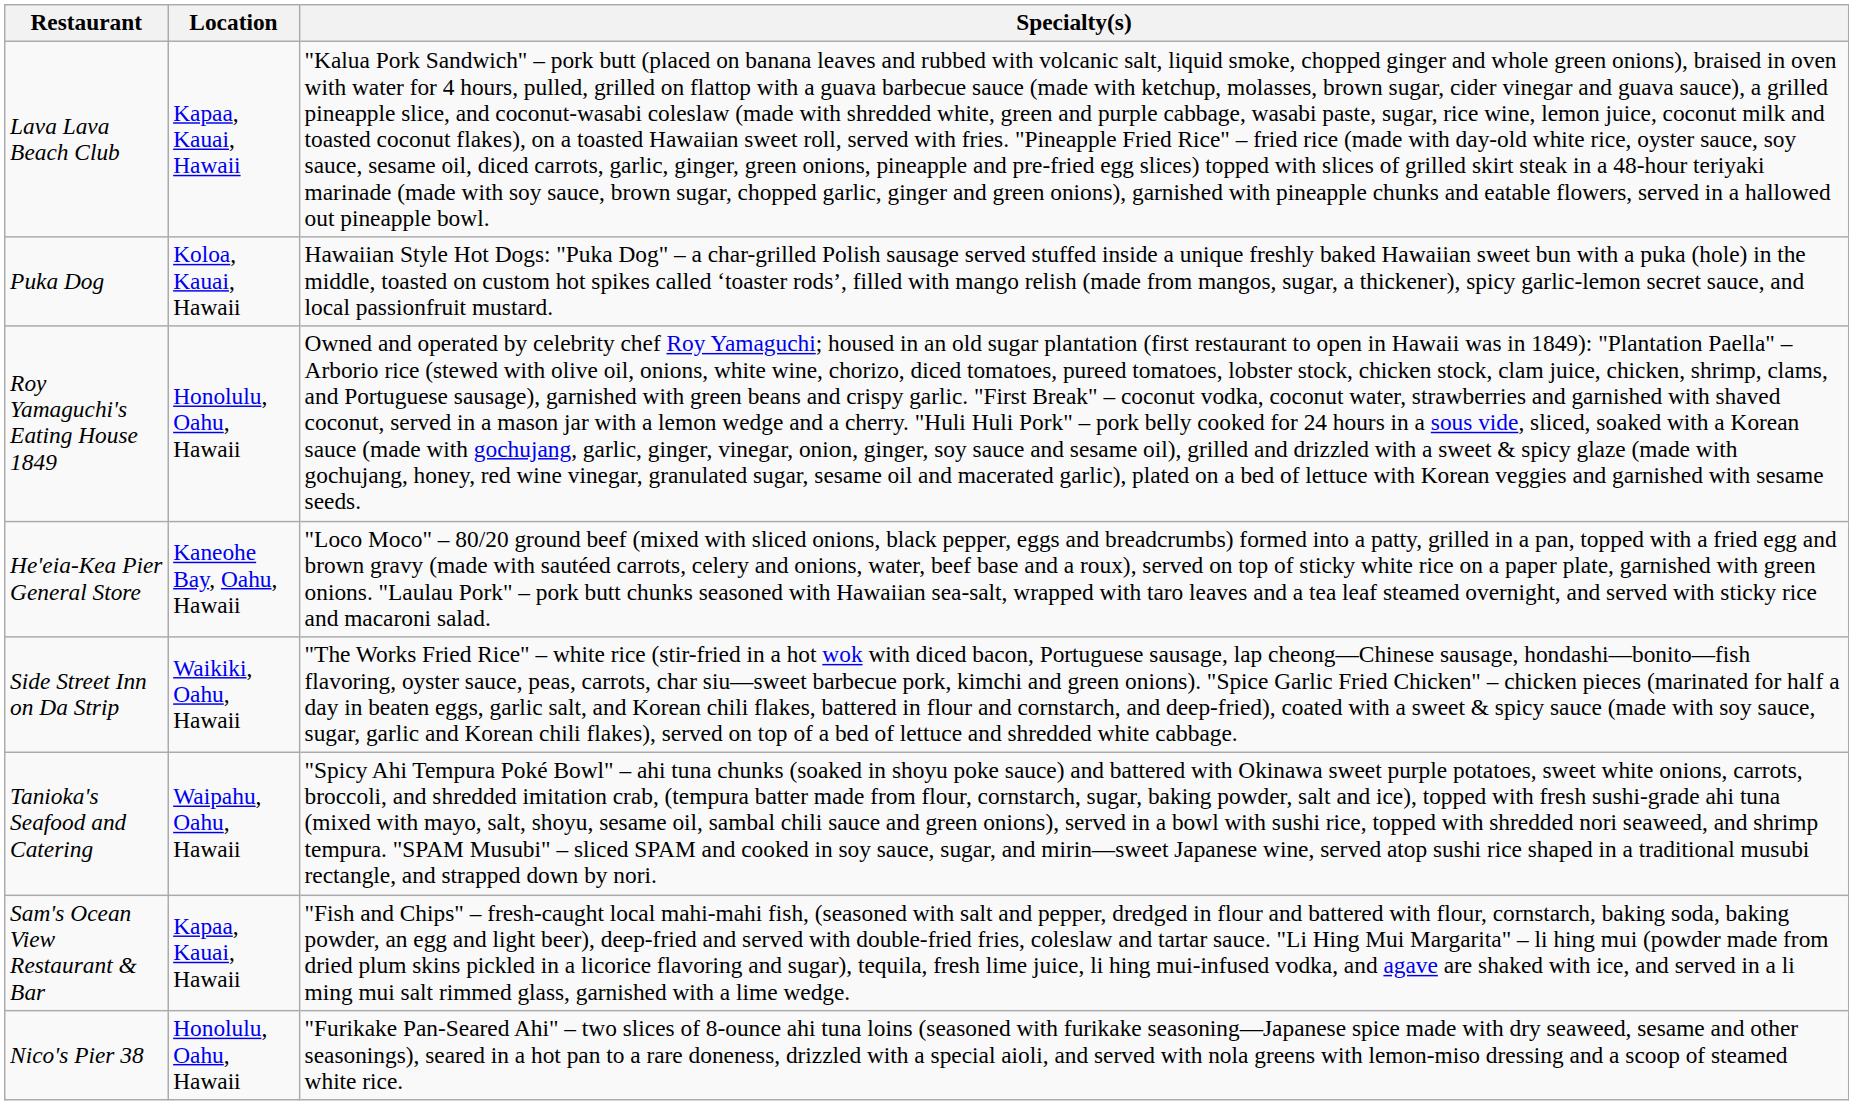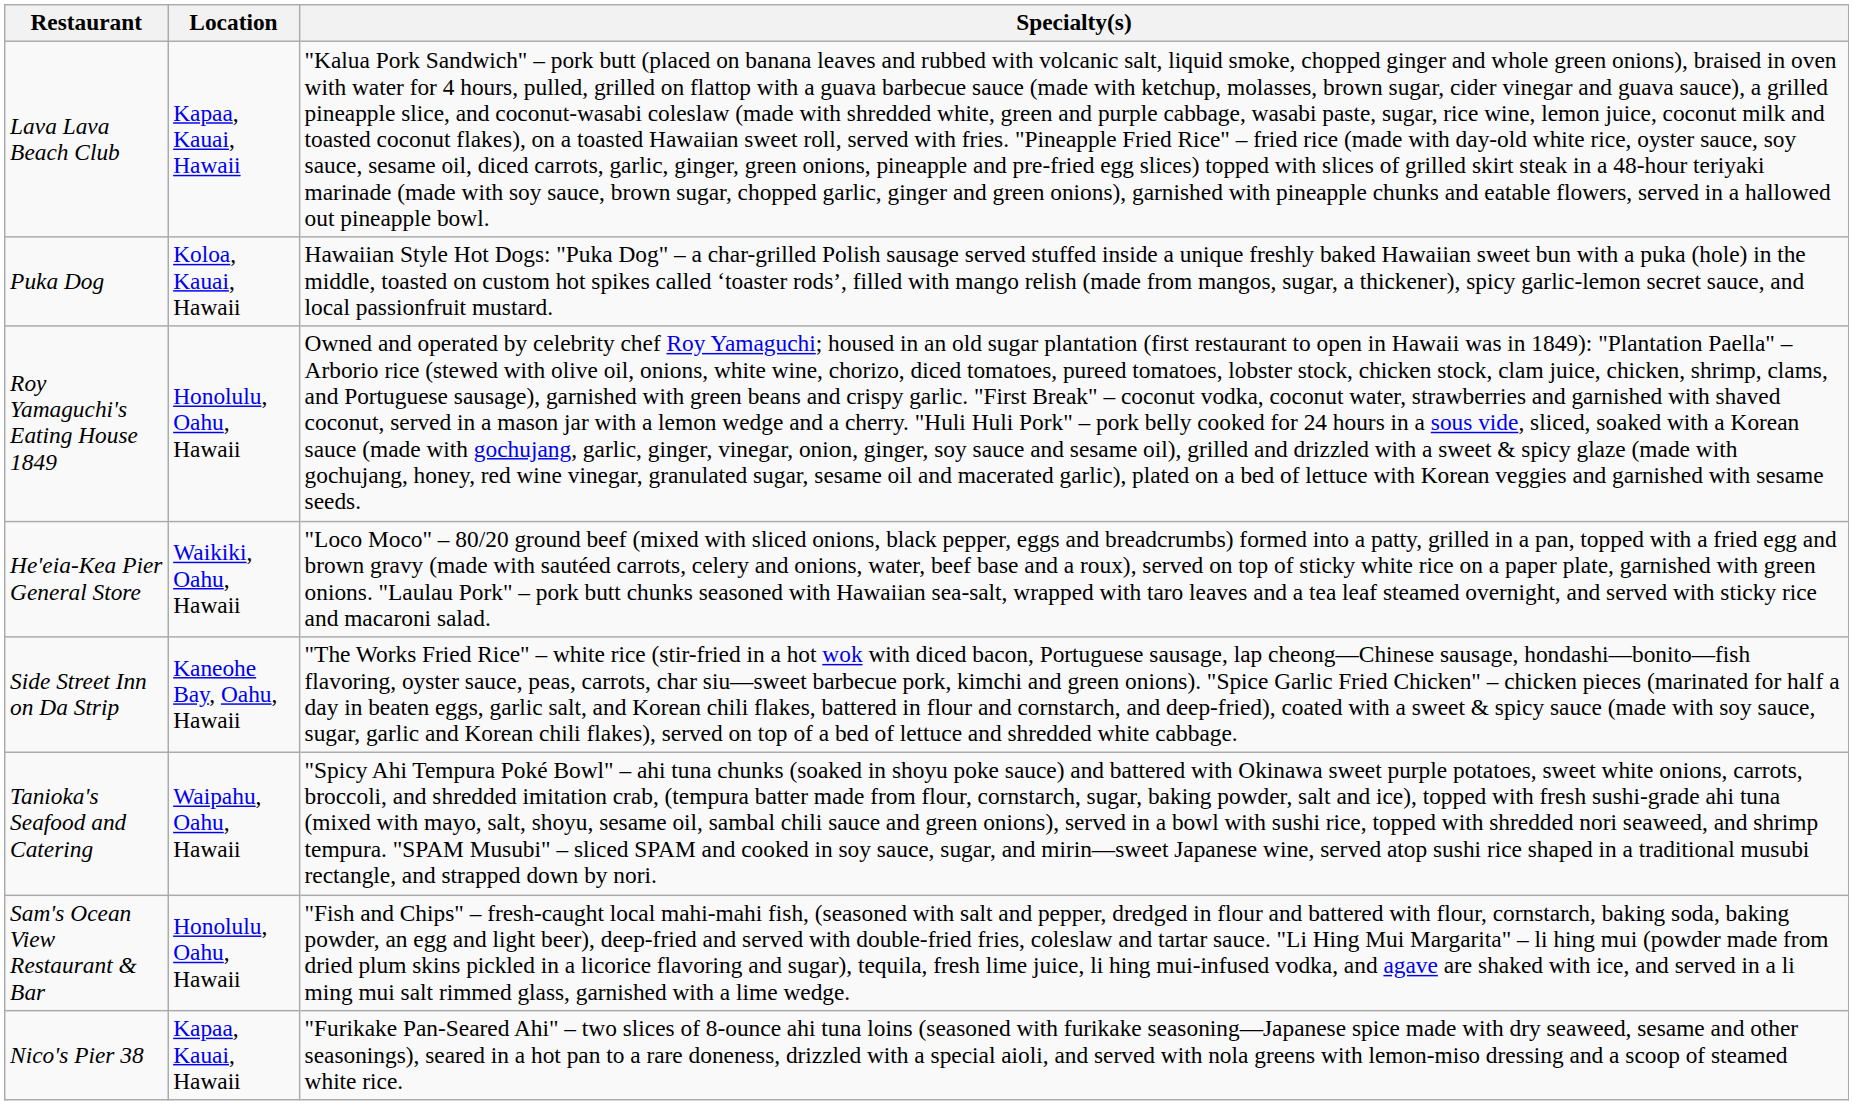He'eia-Kea Pier General Store | Location: Kaneohe Bay, Oahu, Hawaii -> Waikiki, Oahu, Hawaii
Side Street Inn on Da Strip | Location: Waikiki, Oahu, Hawaii -> Kaneohe Bay, Oahu, Hawaii
Sam's Ocean View Restaurant & Bar | Location: Kapaa, Kauai, Hawaii -> Honolulu, Oahu, Hawaii
Nico's Pier 38 | Location: Honolulu, Oahu, Hawaii -> Kapaa, Kauai, Hawaii
